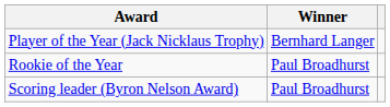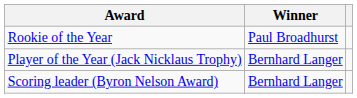rows swapped: Player of the Year (Jack Nicklaus Trophy) <-> Rookie of the Year
Scoring leader (Byron Nelson Award) | Winner: Paul Broadhurst -> Bernhard Langer
